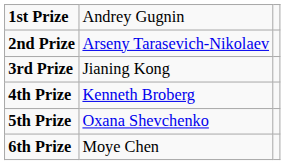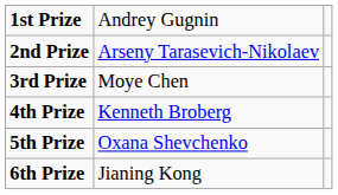3rd Prize | column 2: Jianing Kong -> Moye Chen
6th Prize | column 2: Moye Chen -> Jianing Kong
